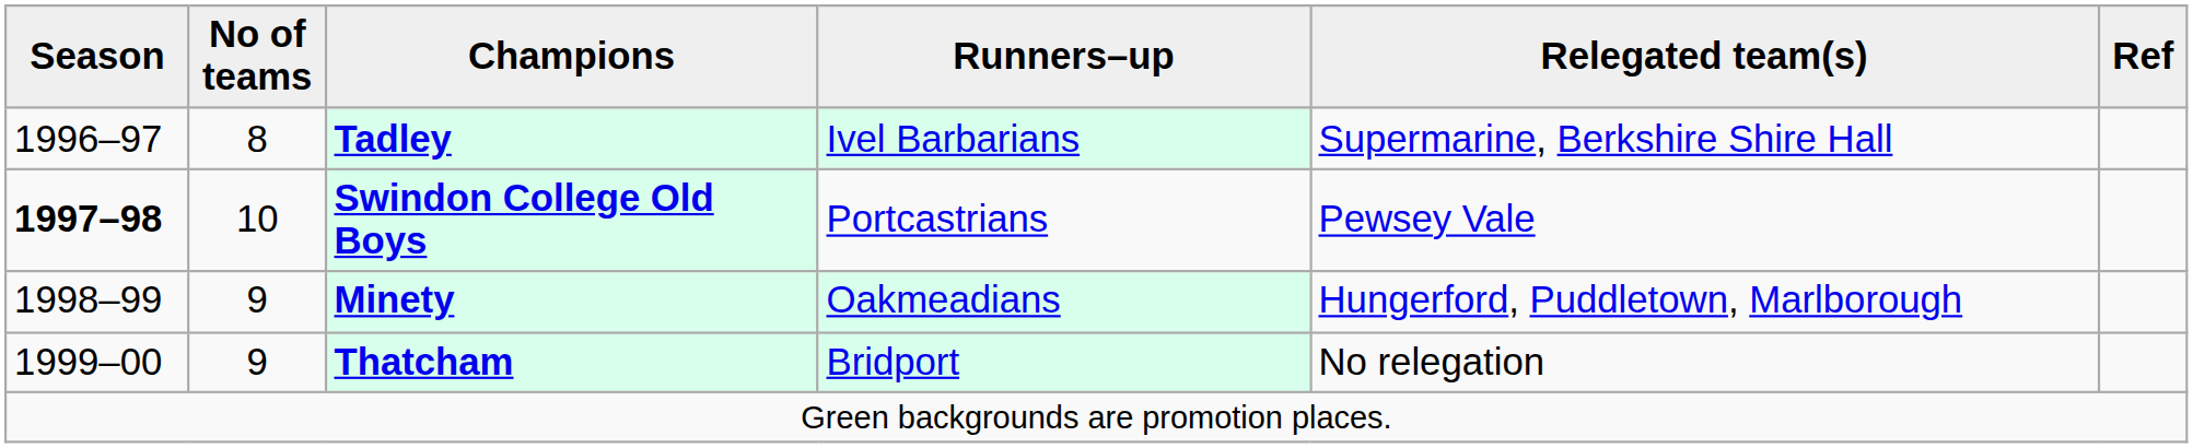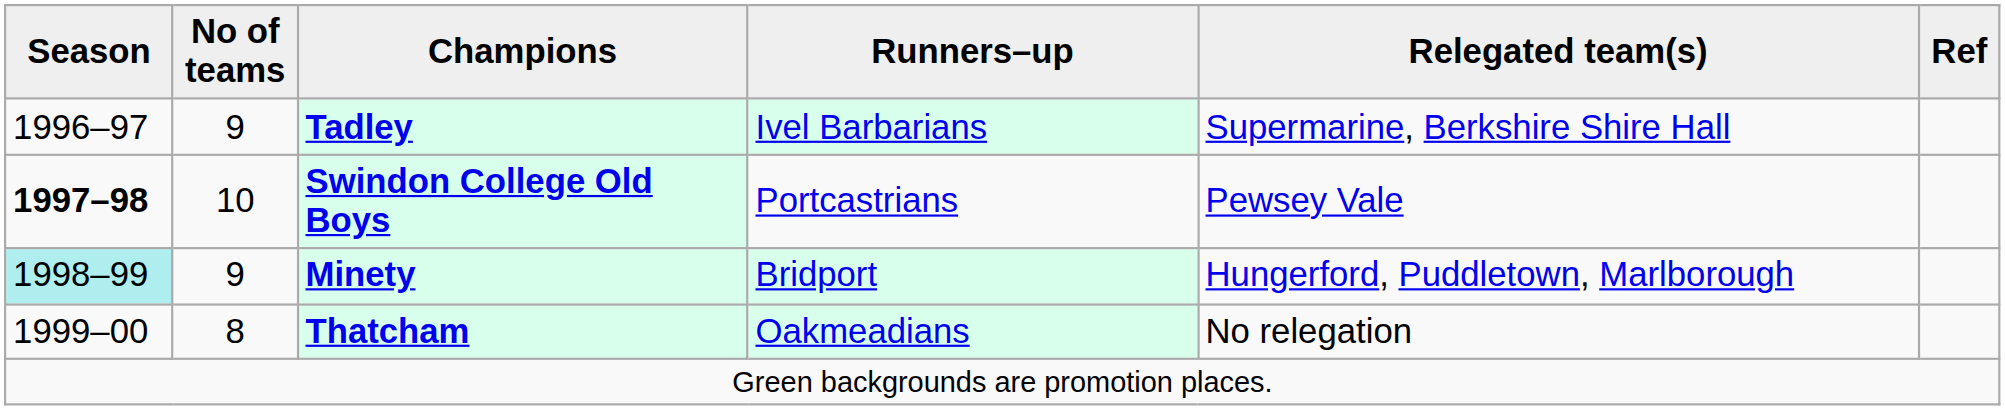Tadley | No of teams: 8 -> 9
Minety | Season: no background -> paleturquoise background
Minety | Runners–up: Oakmeadians -> Bridport
Thatcham | No of teams: 9 -> 8
Thatcham | Runners–up: Bridport -> Oakmeadians
